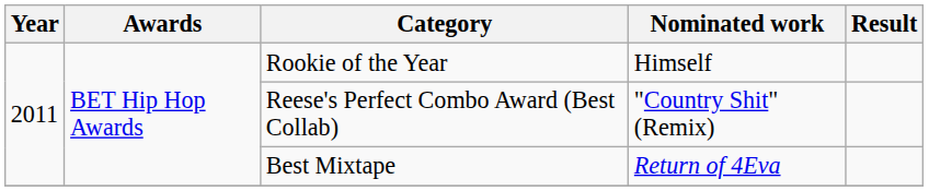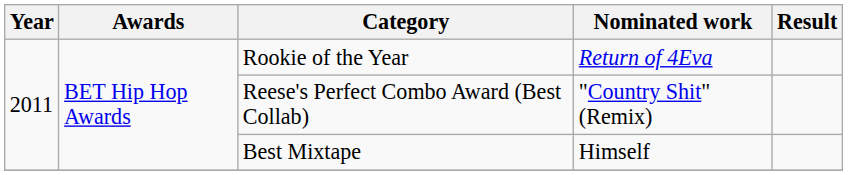Rookie of the Year | Nominated work: Himself -> Return of 4Eva
Best Mixtape | Nominated work: Return of 4Eva -> Himself
